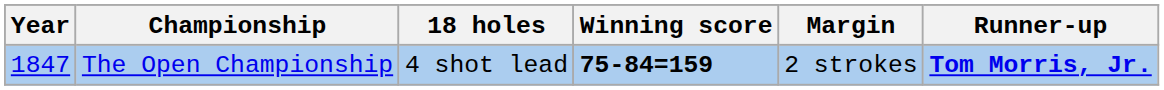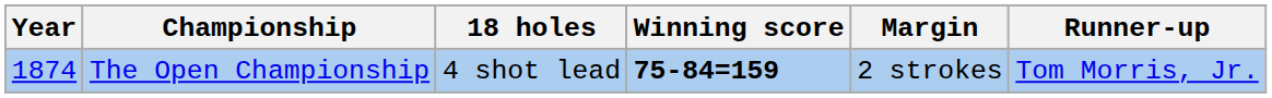The Open Championship | Year: 1847 -> 1874
The Open Championship | Runner-up: bold -> normal
